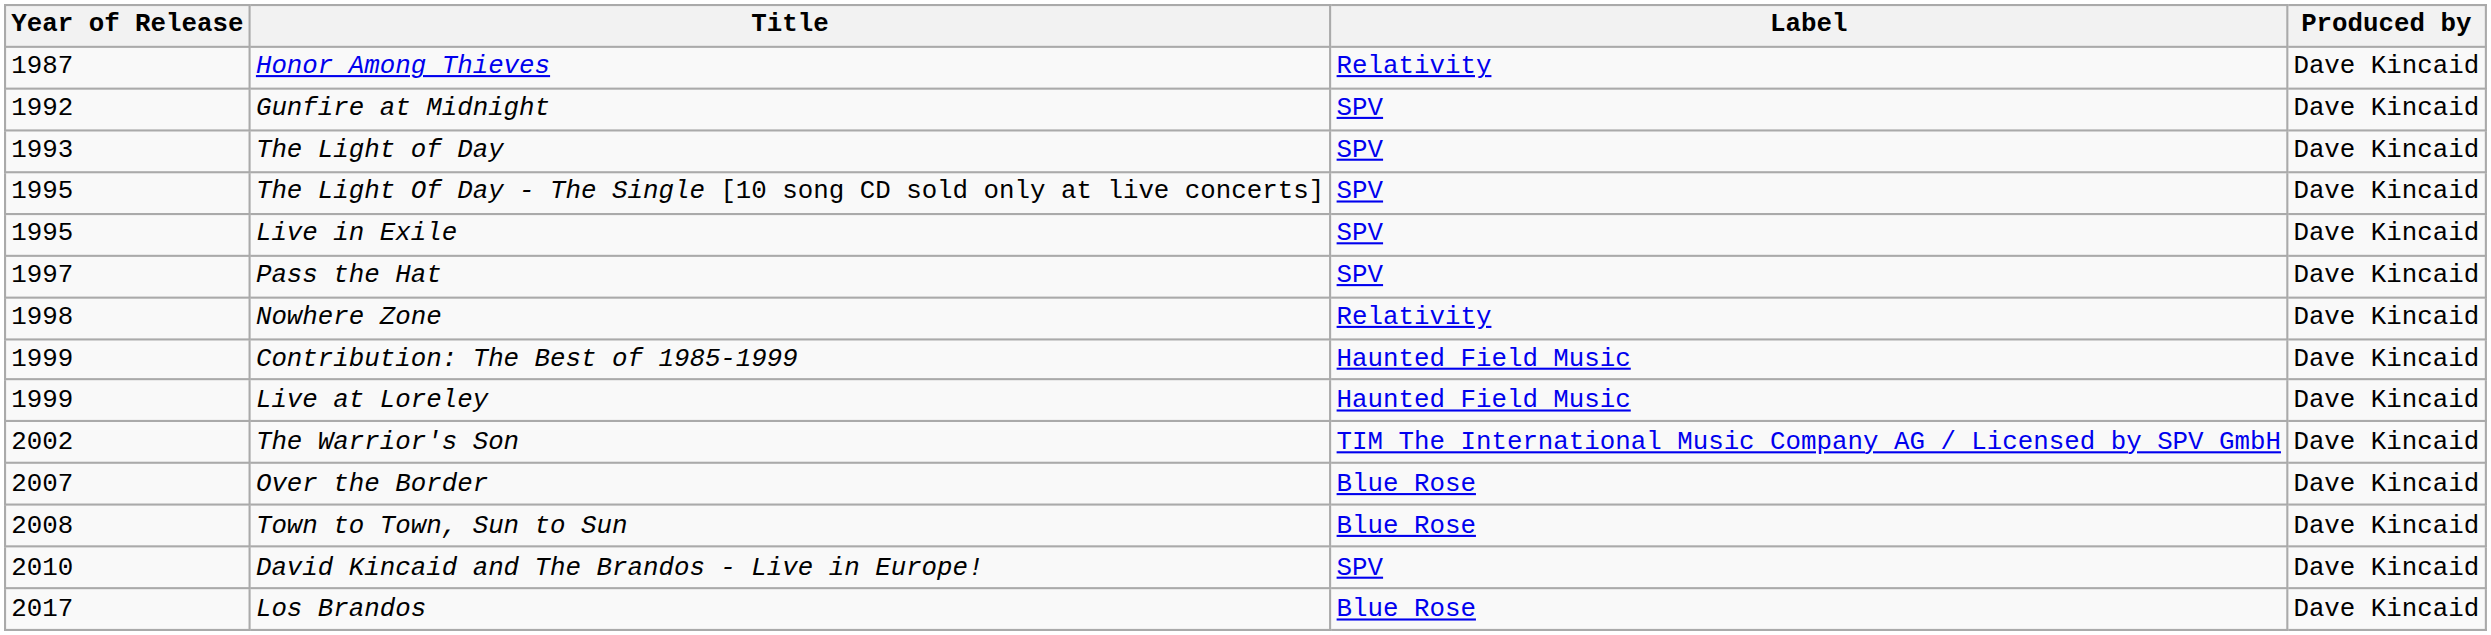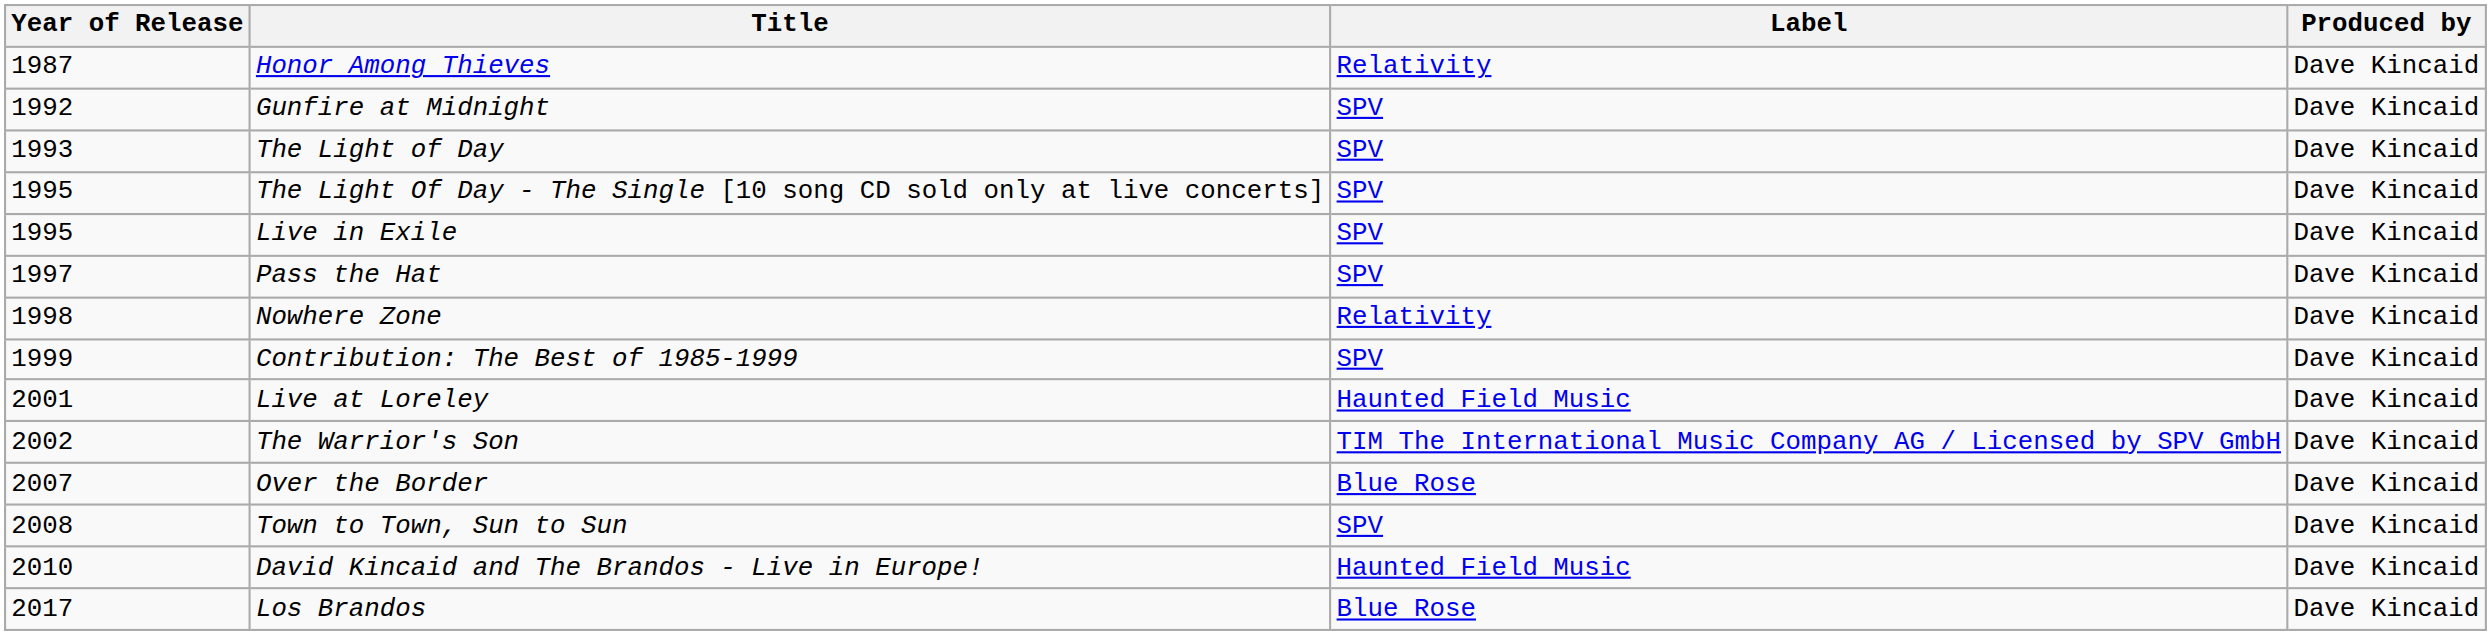Contribution: The Best of 1985-1999 | Label: Haunted Field Music -> SPV
Live at Loreley | Year of Release: 1999 -> 2001
Town to Town, Sun to Sun | Label: Blue Rose -> SPV
David Kincaid and The Brandos - Live in Europe! | Label: SPV -> Haunted Field Music
